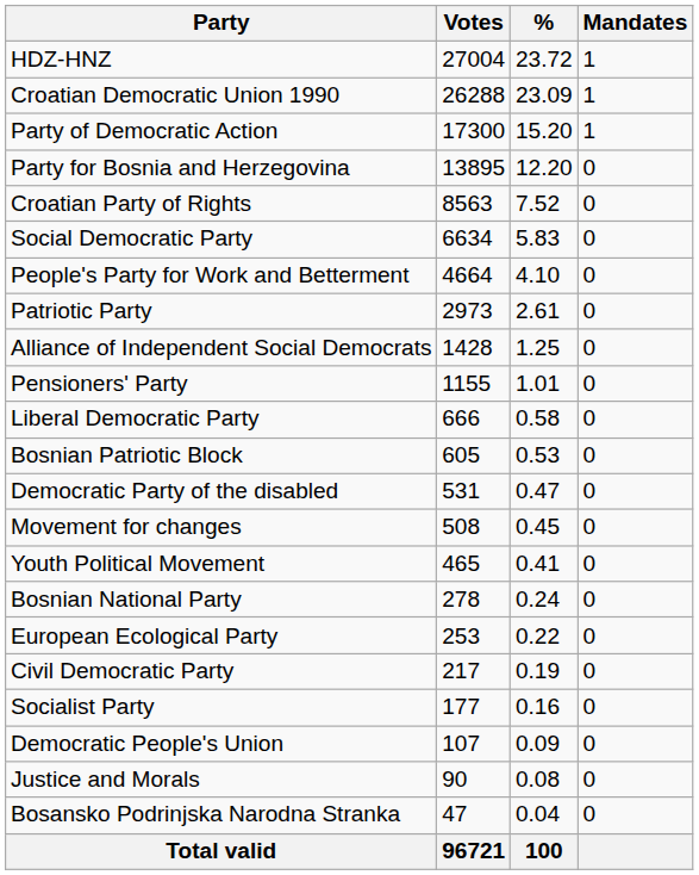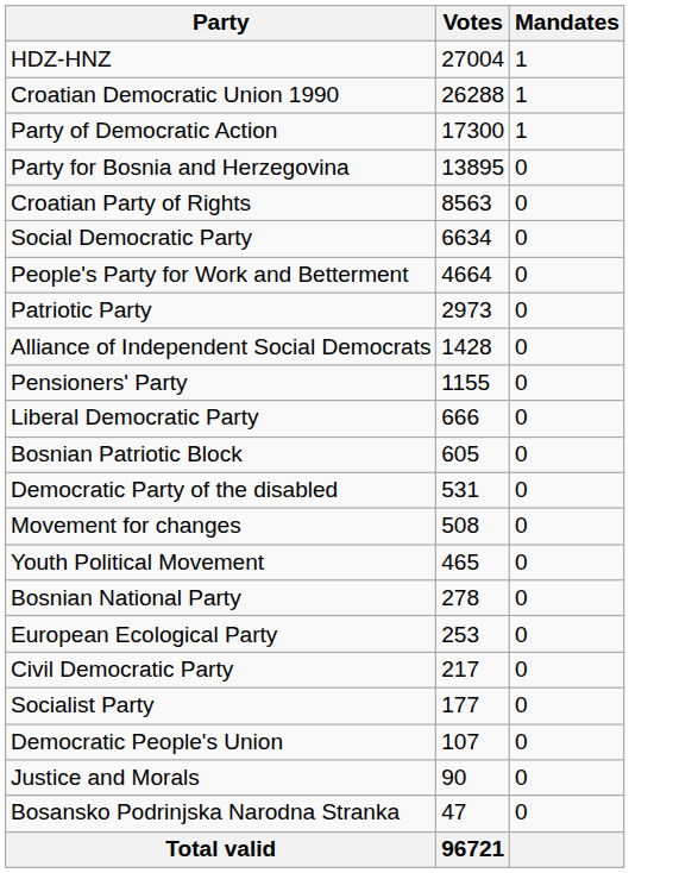- column: % | 23.72 | 23.09 | 15.20 | 12.20 | 7.52 | 5.83 | 4.10 | 2.61 | 1.25 | 1.01 | 0.58 | 0.53 | 0.47 | 0.45 | 0.41 | 0.24 | 0.22 | 0.19 | 0.16 | 0.09 | 0.08 | 0.04 | 100
